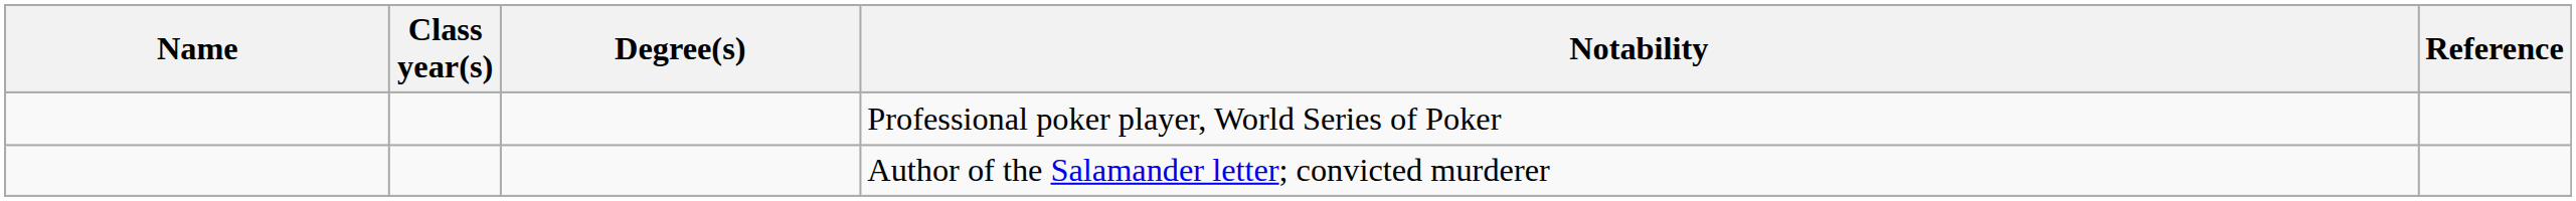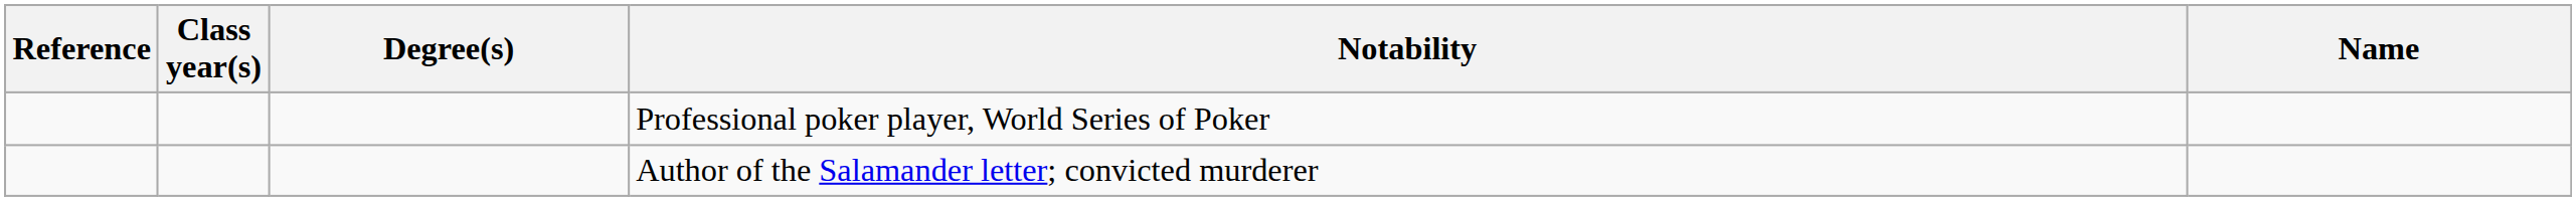columns swapped: Name <-> Reference
